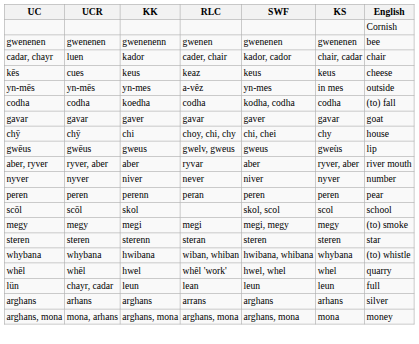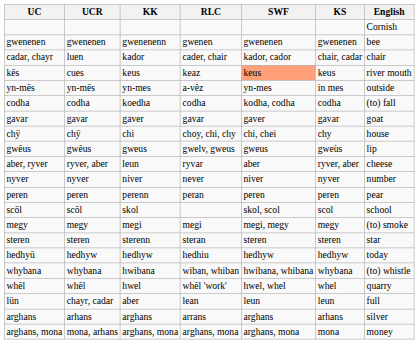kēs | SWF: no background -> lightsalmon background
kēs | English: cheese -> river mouth
aber, ryver | KK: aber -> leun
aber, ryver | English: river mouth -> cheese
+ row: hedhyū | hedhyw | hedhyw | hedhiu | hedhyw | hedhyw | today
lün | KK: leun -> aber
